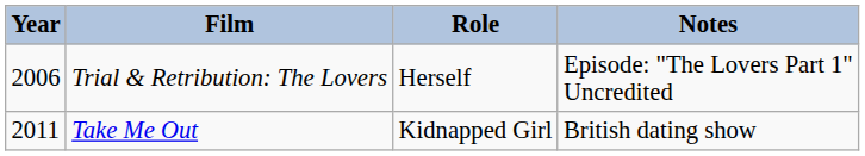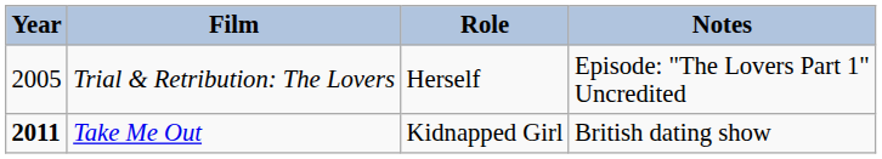Trial & Retribution: The Lovers | Year: 2006 -> 2005
Take Me Out | Year: normal -> bold
